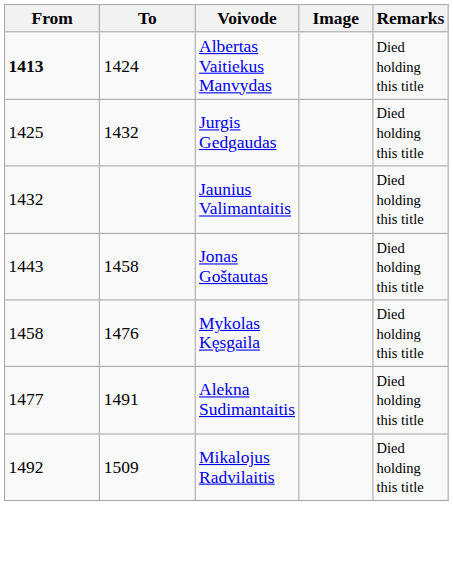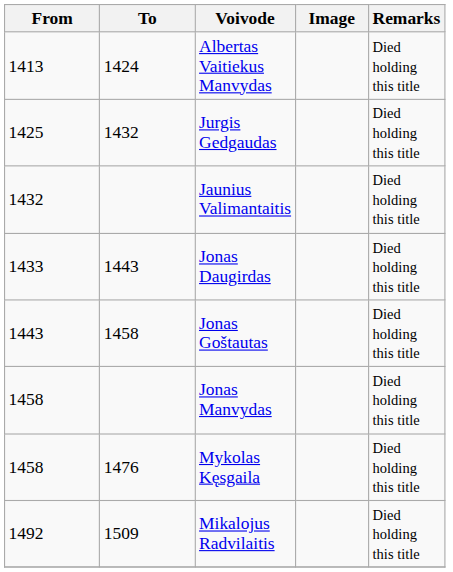Albertas Vaitiekus Manvydas | From: bold -> normal
+ row: 1433 | 1443 | Jonas Daugirdas | Died holding this title
+ row: 1458 | Jonas Manvydas | Died holding this title
- row: 1477 | 1491 | Alekna Sudimantaitis | Died holding this title
